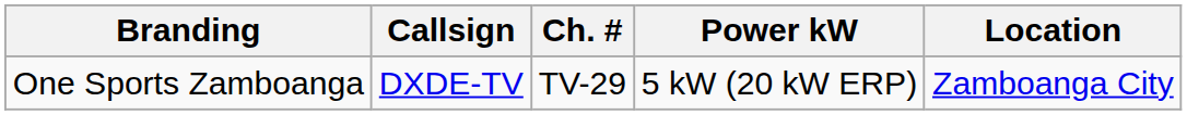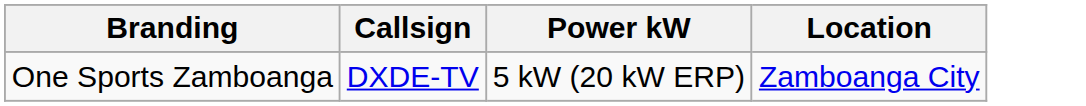- column: Ch. # | TV-29
